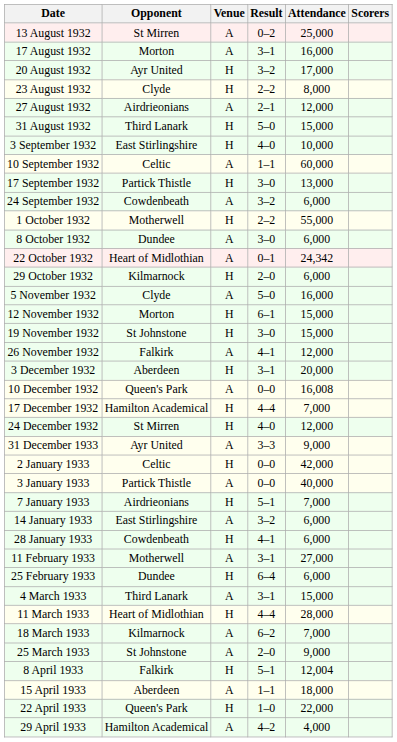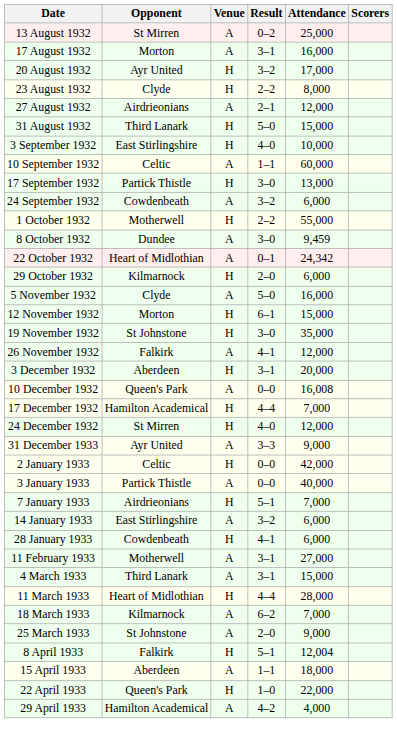8 October 1932 | Attendance: 6,000 -> 9,459
19 November 1932 | Attendance: 15,000 -> 35,000
- row: 25 February 1933 | Dundee | H | 6–4 | 6,000
